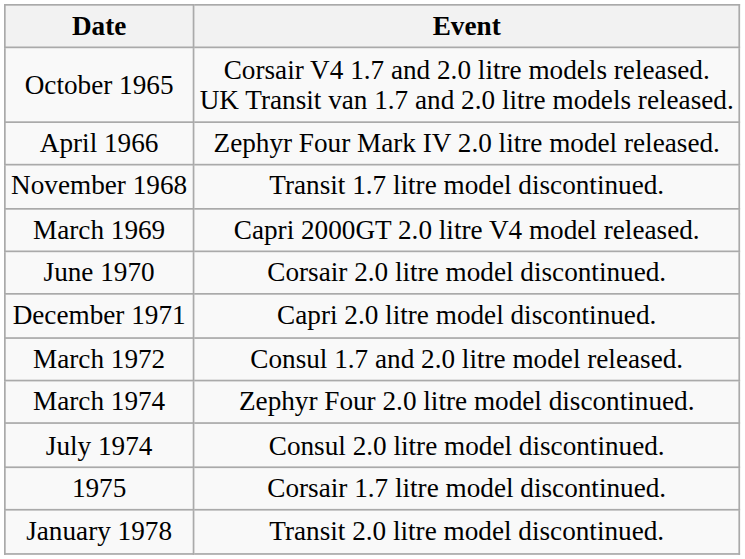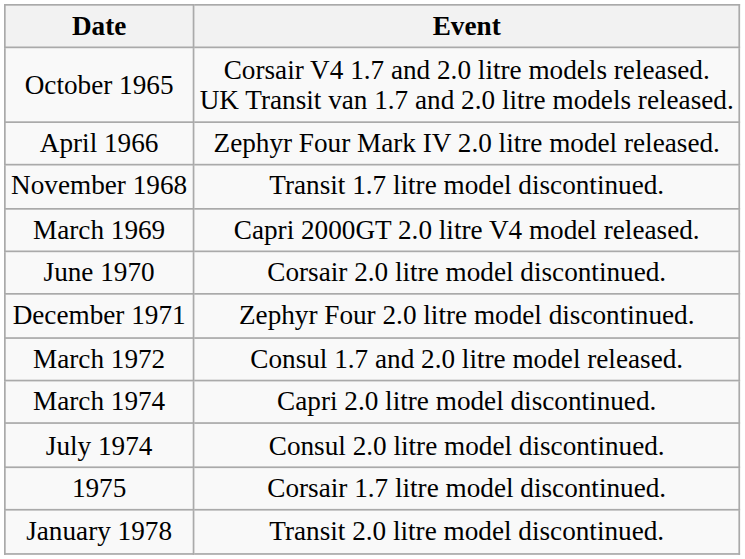December 1971 | Event: Capri 2.0 litre model discontinued. -> Zephyr Four 2.0 litre model discontinued.
March 1974 | Event: Zephyr Four 2.0 litre model discontinued. -> Capri 2.0 litre model discontinued.
